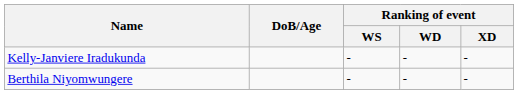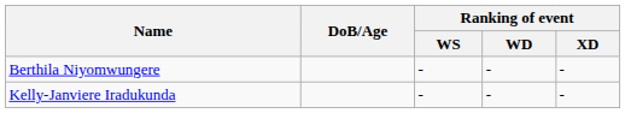rows swapped: Kelly-Janviere Iradukunda <-> Berthila Niyomwungere
